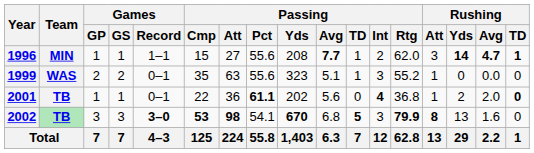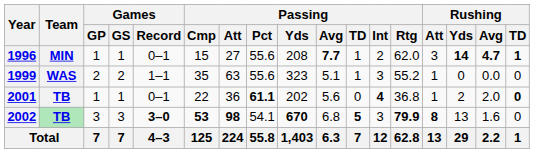1996 | Games / Record: 1–1 -> 0–1
1999 | Games / Record: 0–1 -> 1–1
